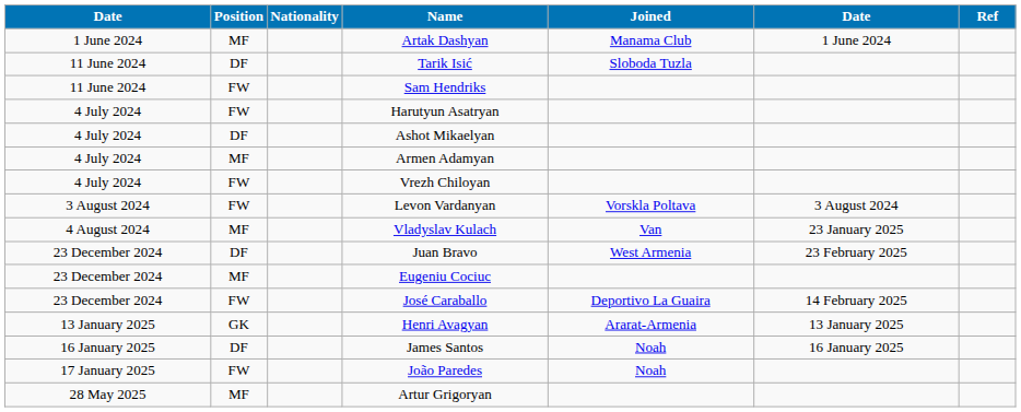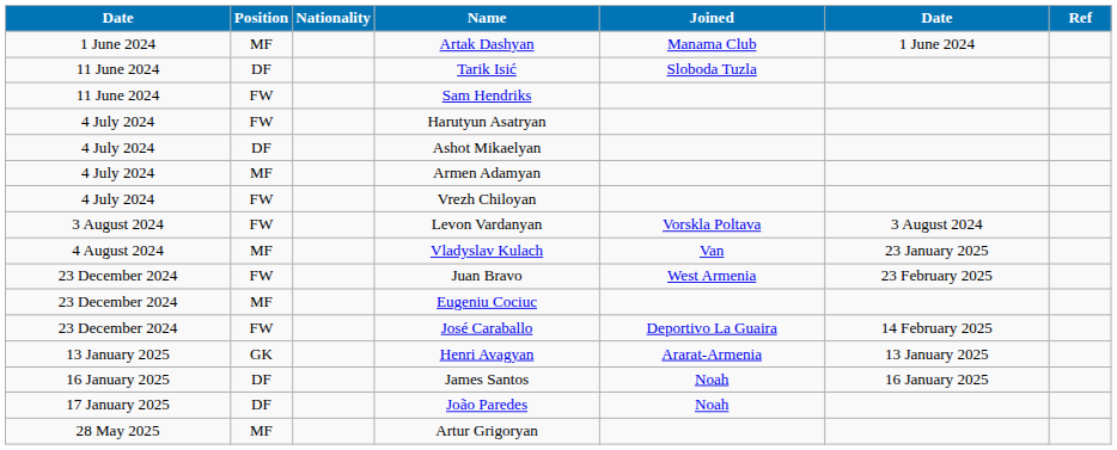Juan Bravo | Position: DF -> FW
João Paredes | Position: FW -> DF
